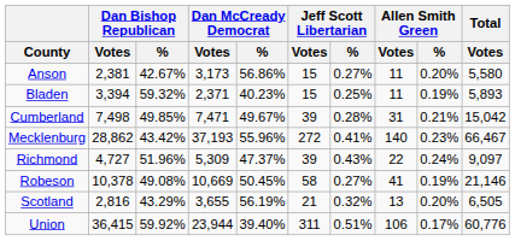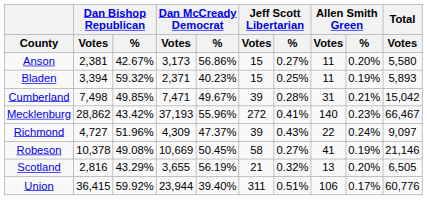Richmond | Dan McCready Democrat / Votes: 5,309 -> 4,309
